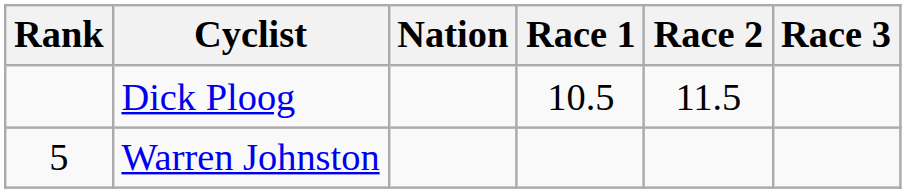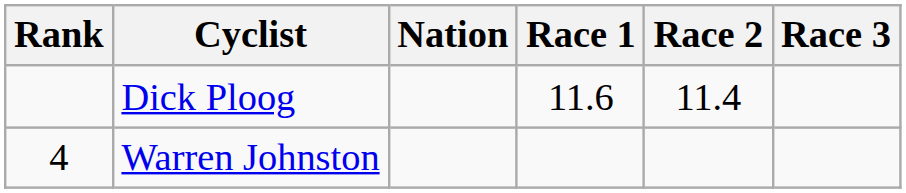Dick Ploog | Race 1: 10.5 -> 11.6
Dick Ploog | Race 2: 11.5 -> 11.4
Warren Johnston | Rank: 5 -> 4
